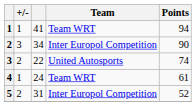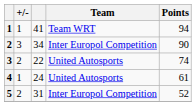4 | Team: Team WRT -> United Autosports
